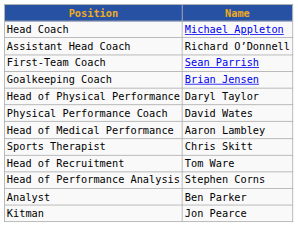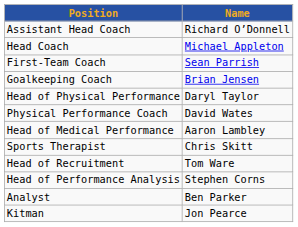rows swapped: Head Coach <-> Assistant Head Coach
